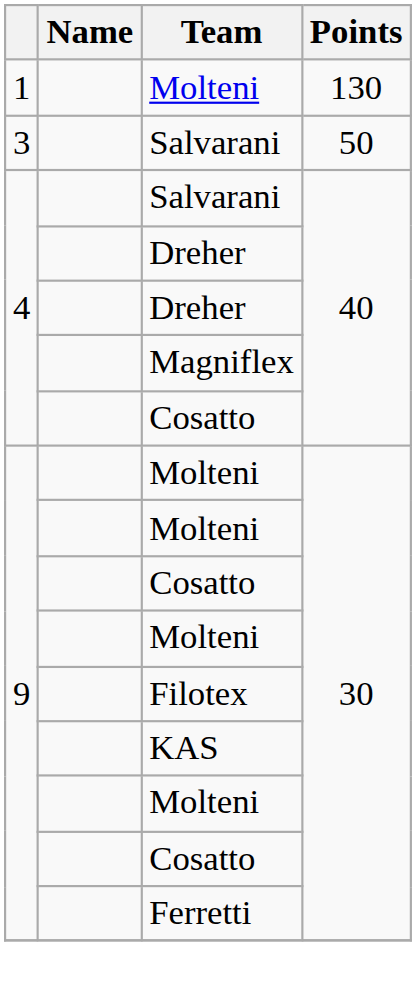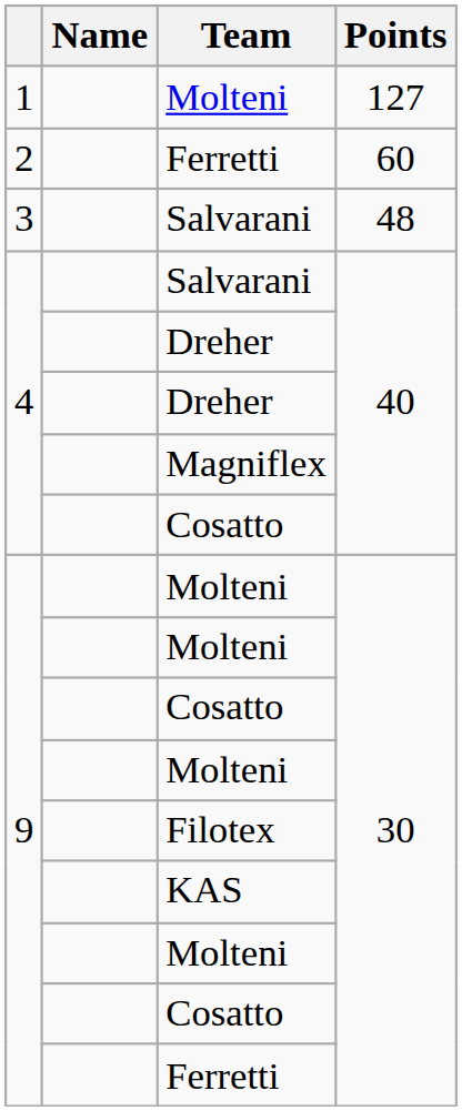1 / Molteni | Points: 130 -> 127
+ row: 2 | Ferretti | 60
3 / Salvarani | Points: 50 -> 48
